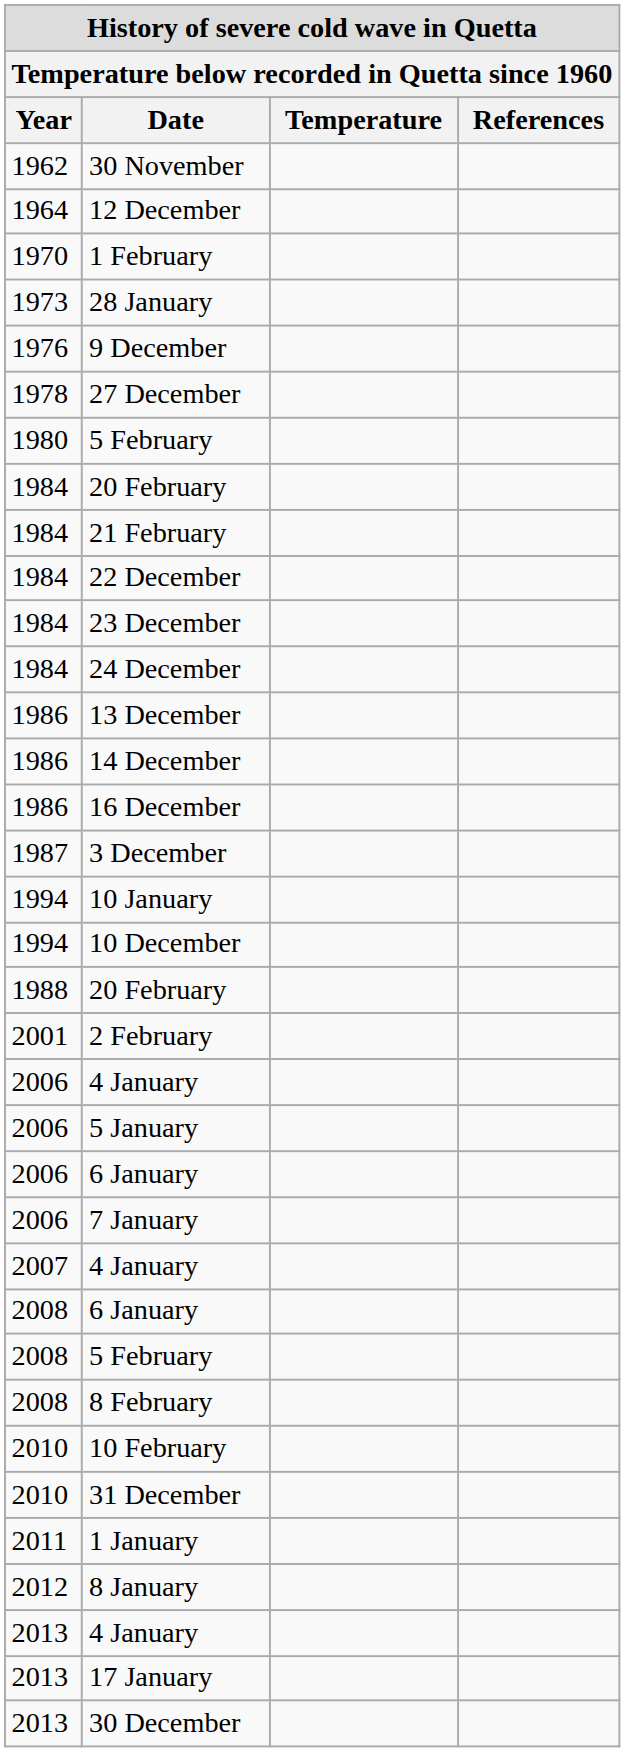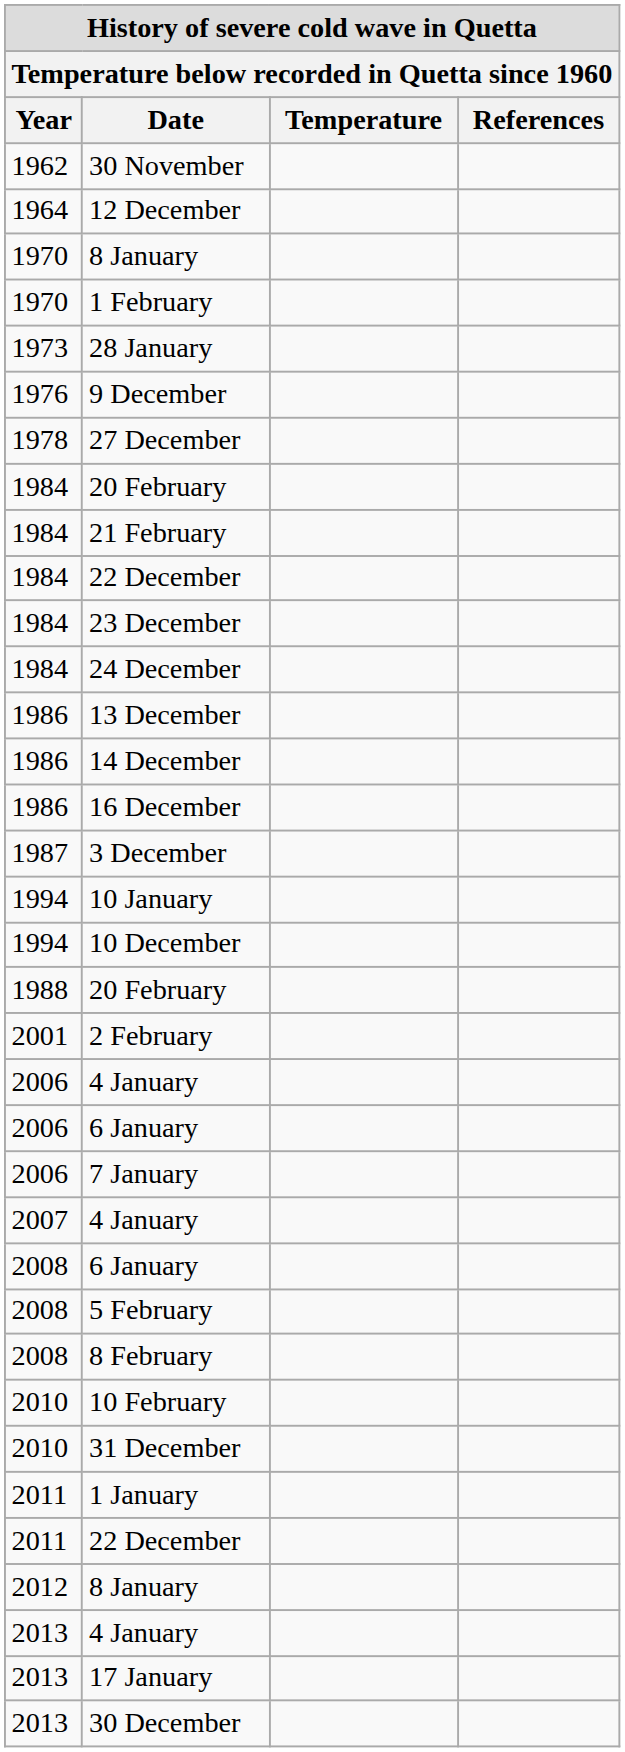+ row: 1970 | 8 January
- row: 1980 | 5 February
- row: 2006 | 5 January
+ row: 2011 | 22 December
